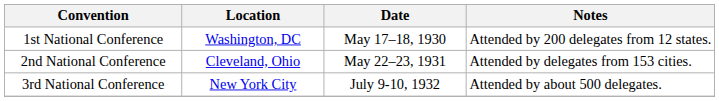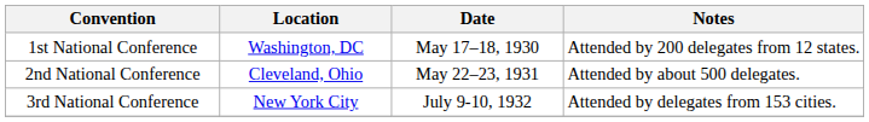2nd National Conference | Notes: Attended by delegates from 153 cities. -> Attended by about 500 delegates.
3rd National Conference | Notes: Attended by about 500 delegates. -> Attended by delegates from 153 cities.
